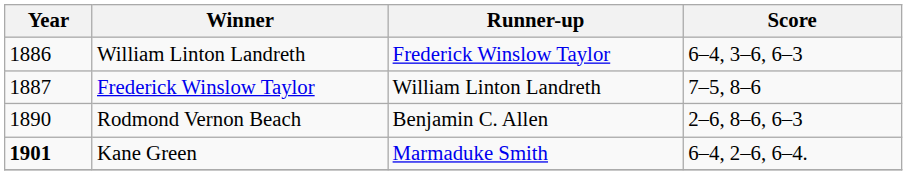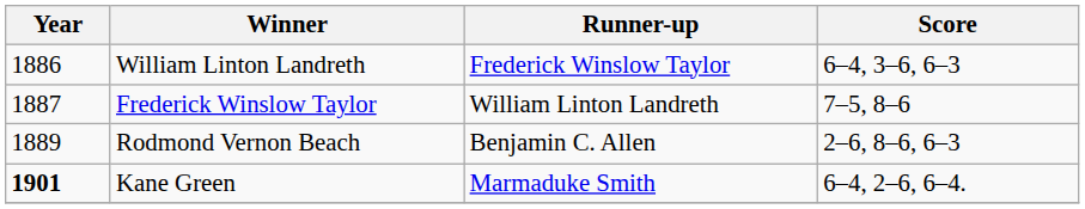Rodmond Vernon Beach | Year: 1890 -> 1889
